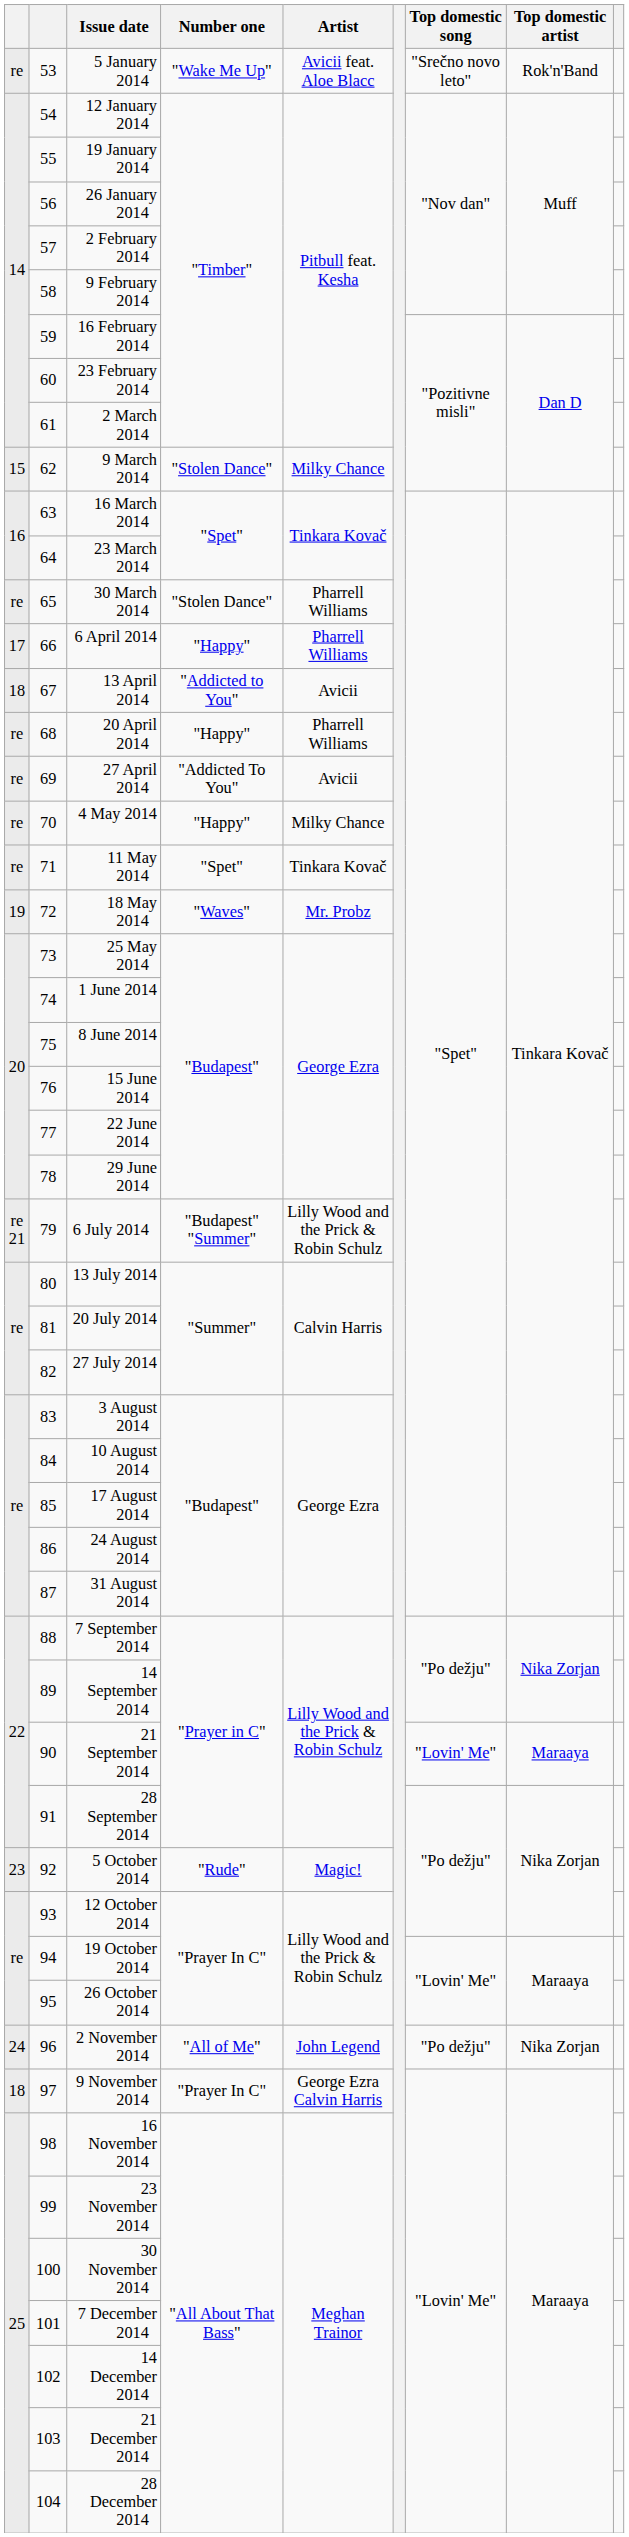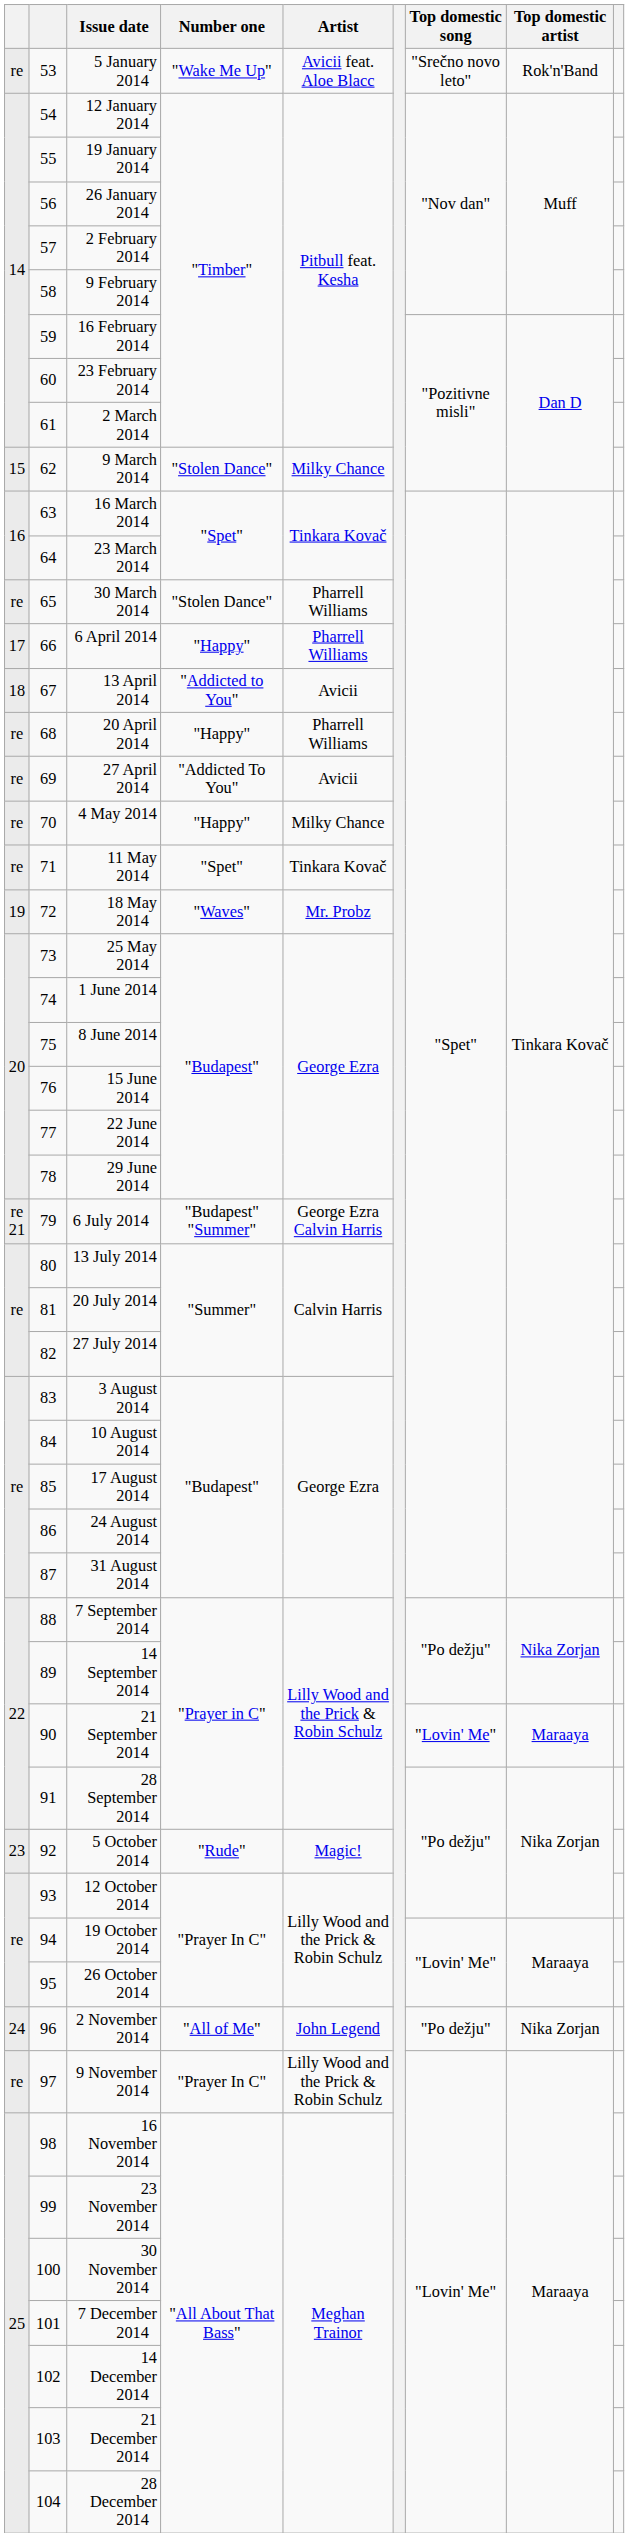6 July 2014 | Artist: Lilly Wood and the Prick & Robin Schulz -> George Ezra Calvin Harris
9 November 2014 | column 1: 18 -> re
9 November 2014 | Artist: George Ezra Calvin Harris -> Lilly Wood and the Prick & Robin Schulz
